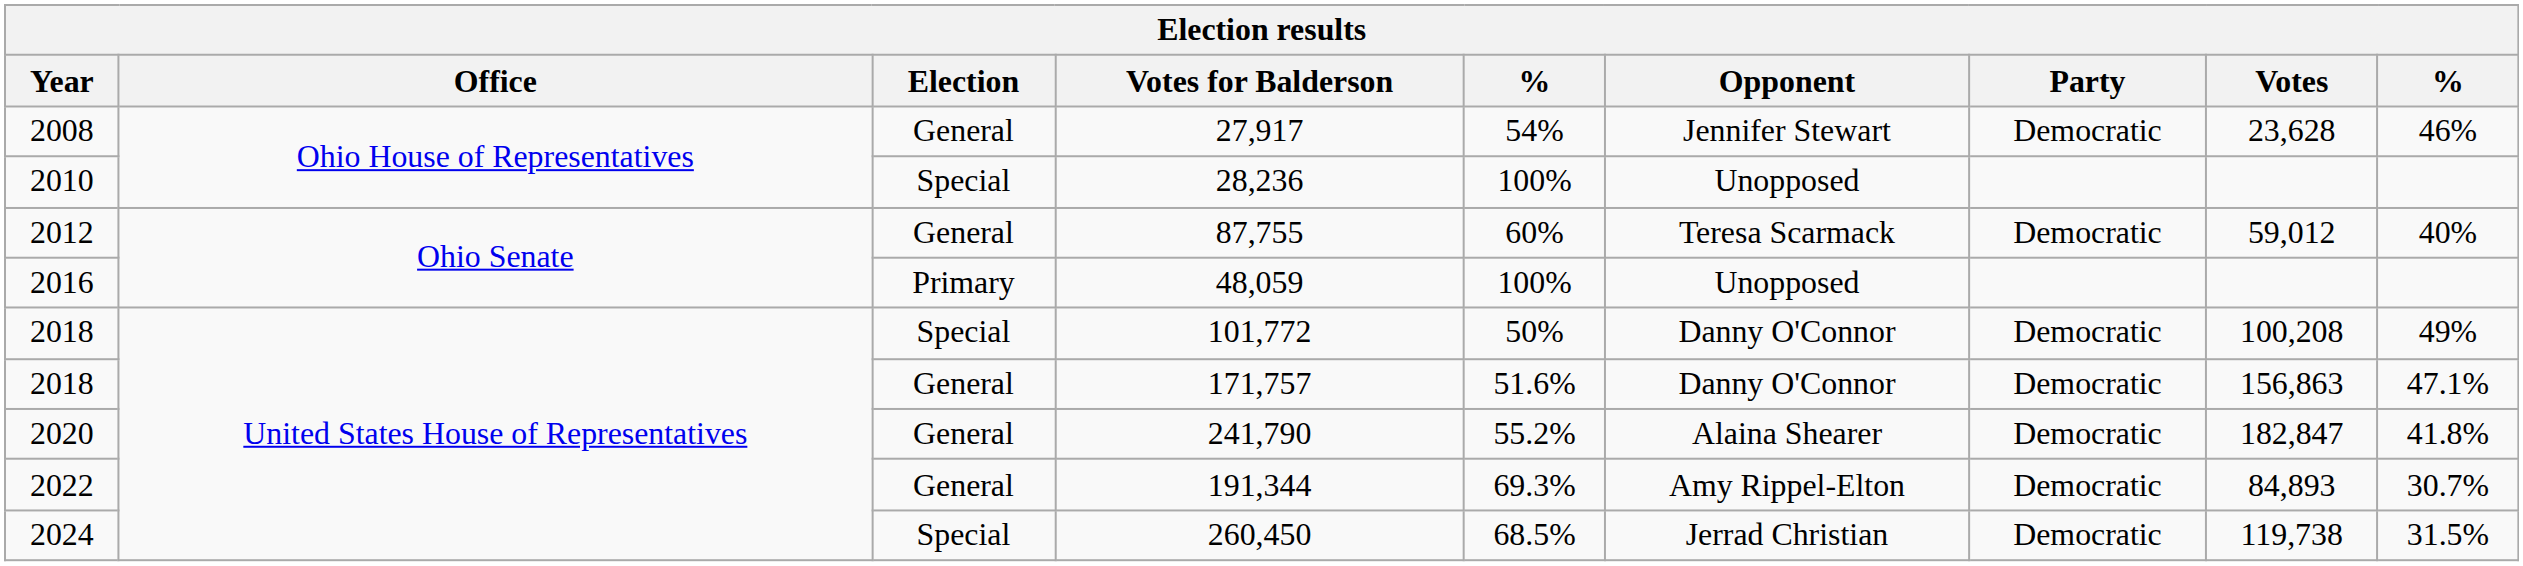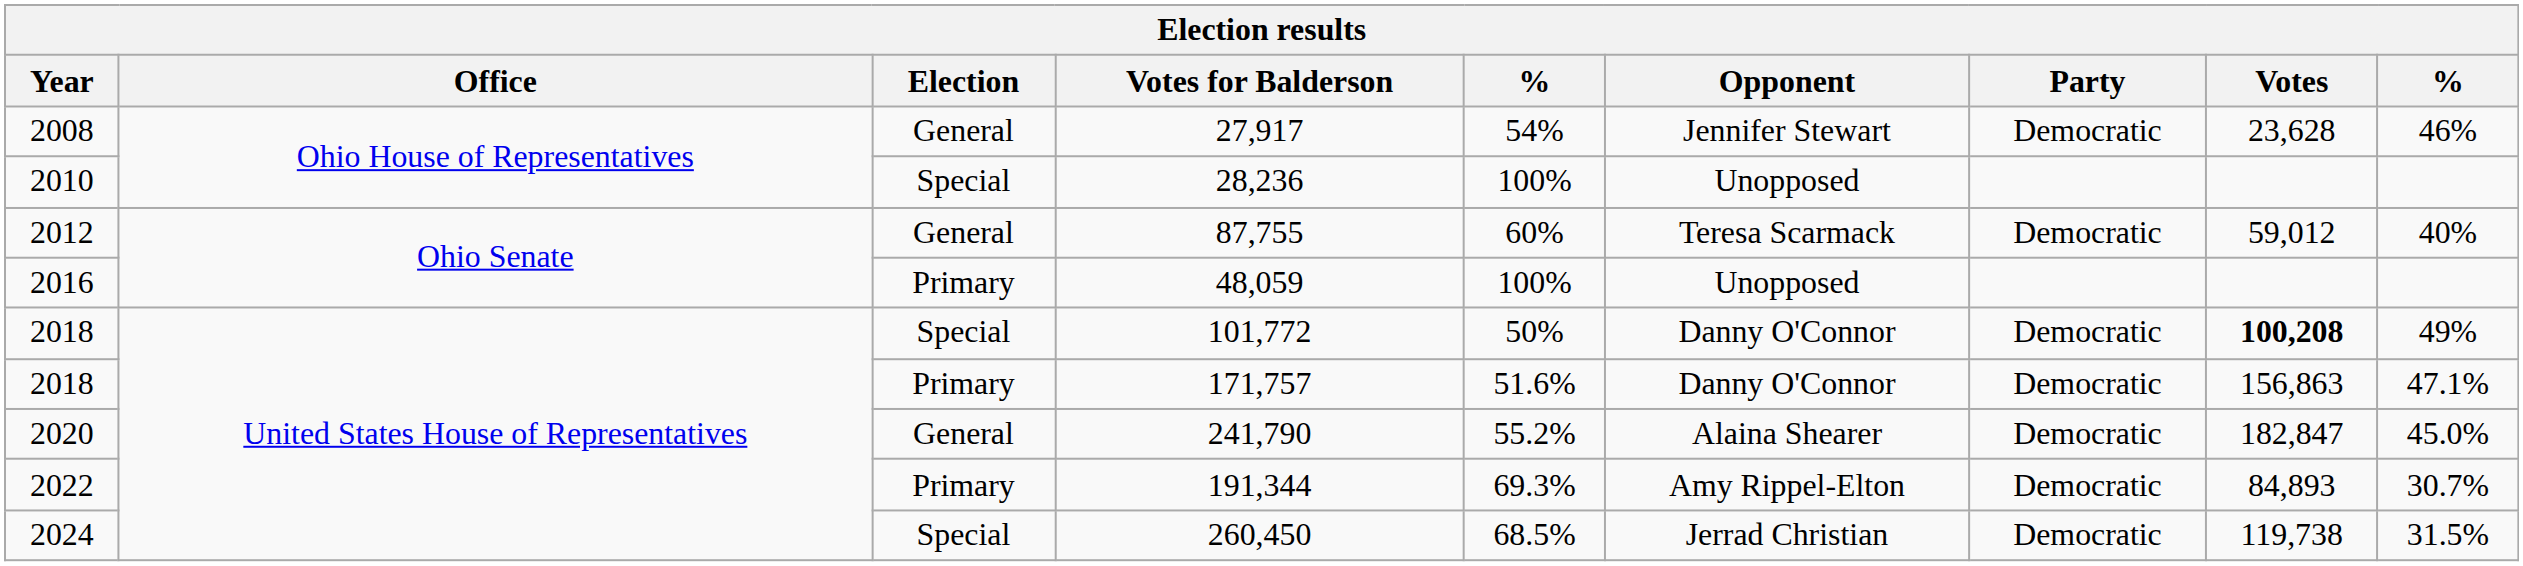101,772 | Votes: normal -> bold
171,757 | Election: General -> Primary
241,790 | column 9: 41.8% -> 45.0%
191,344 | Election: General -> Primary
